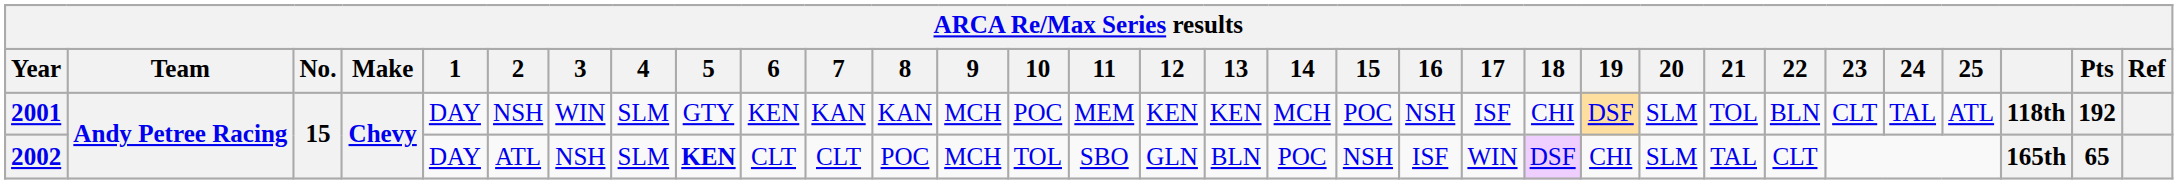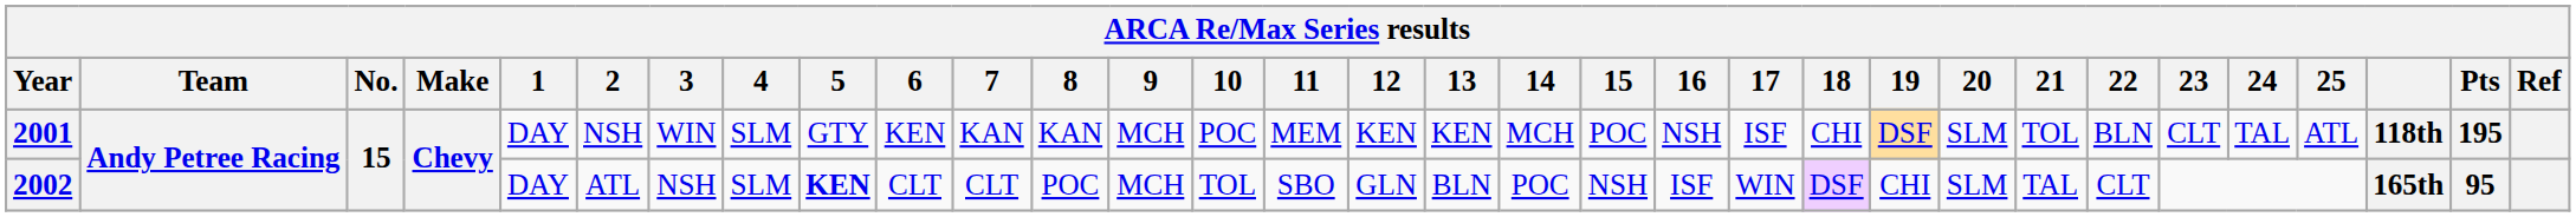2001 | Pts: 192 -> 195
2002 | Pts: 65 -> 95
